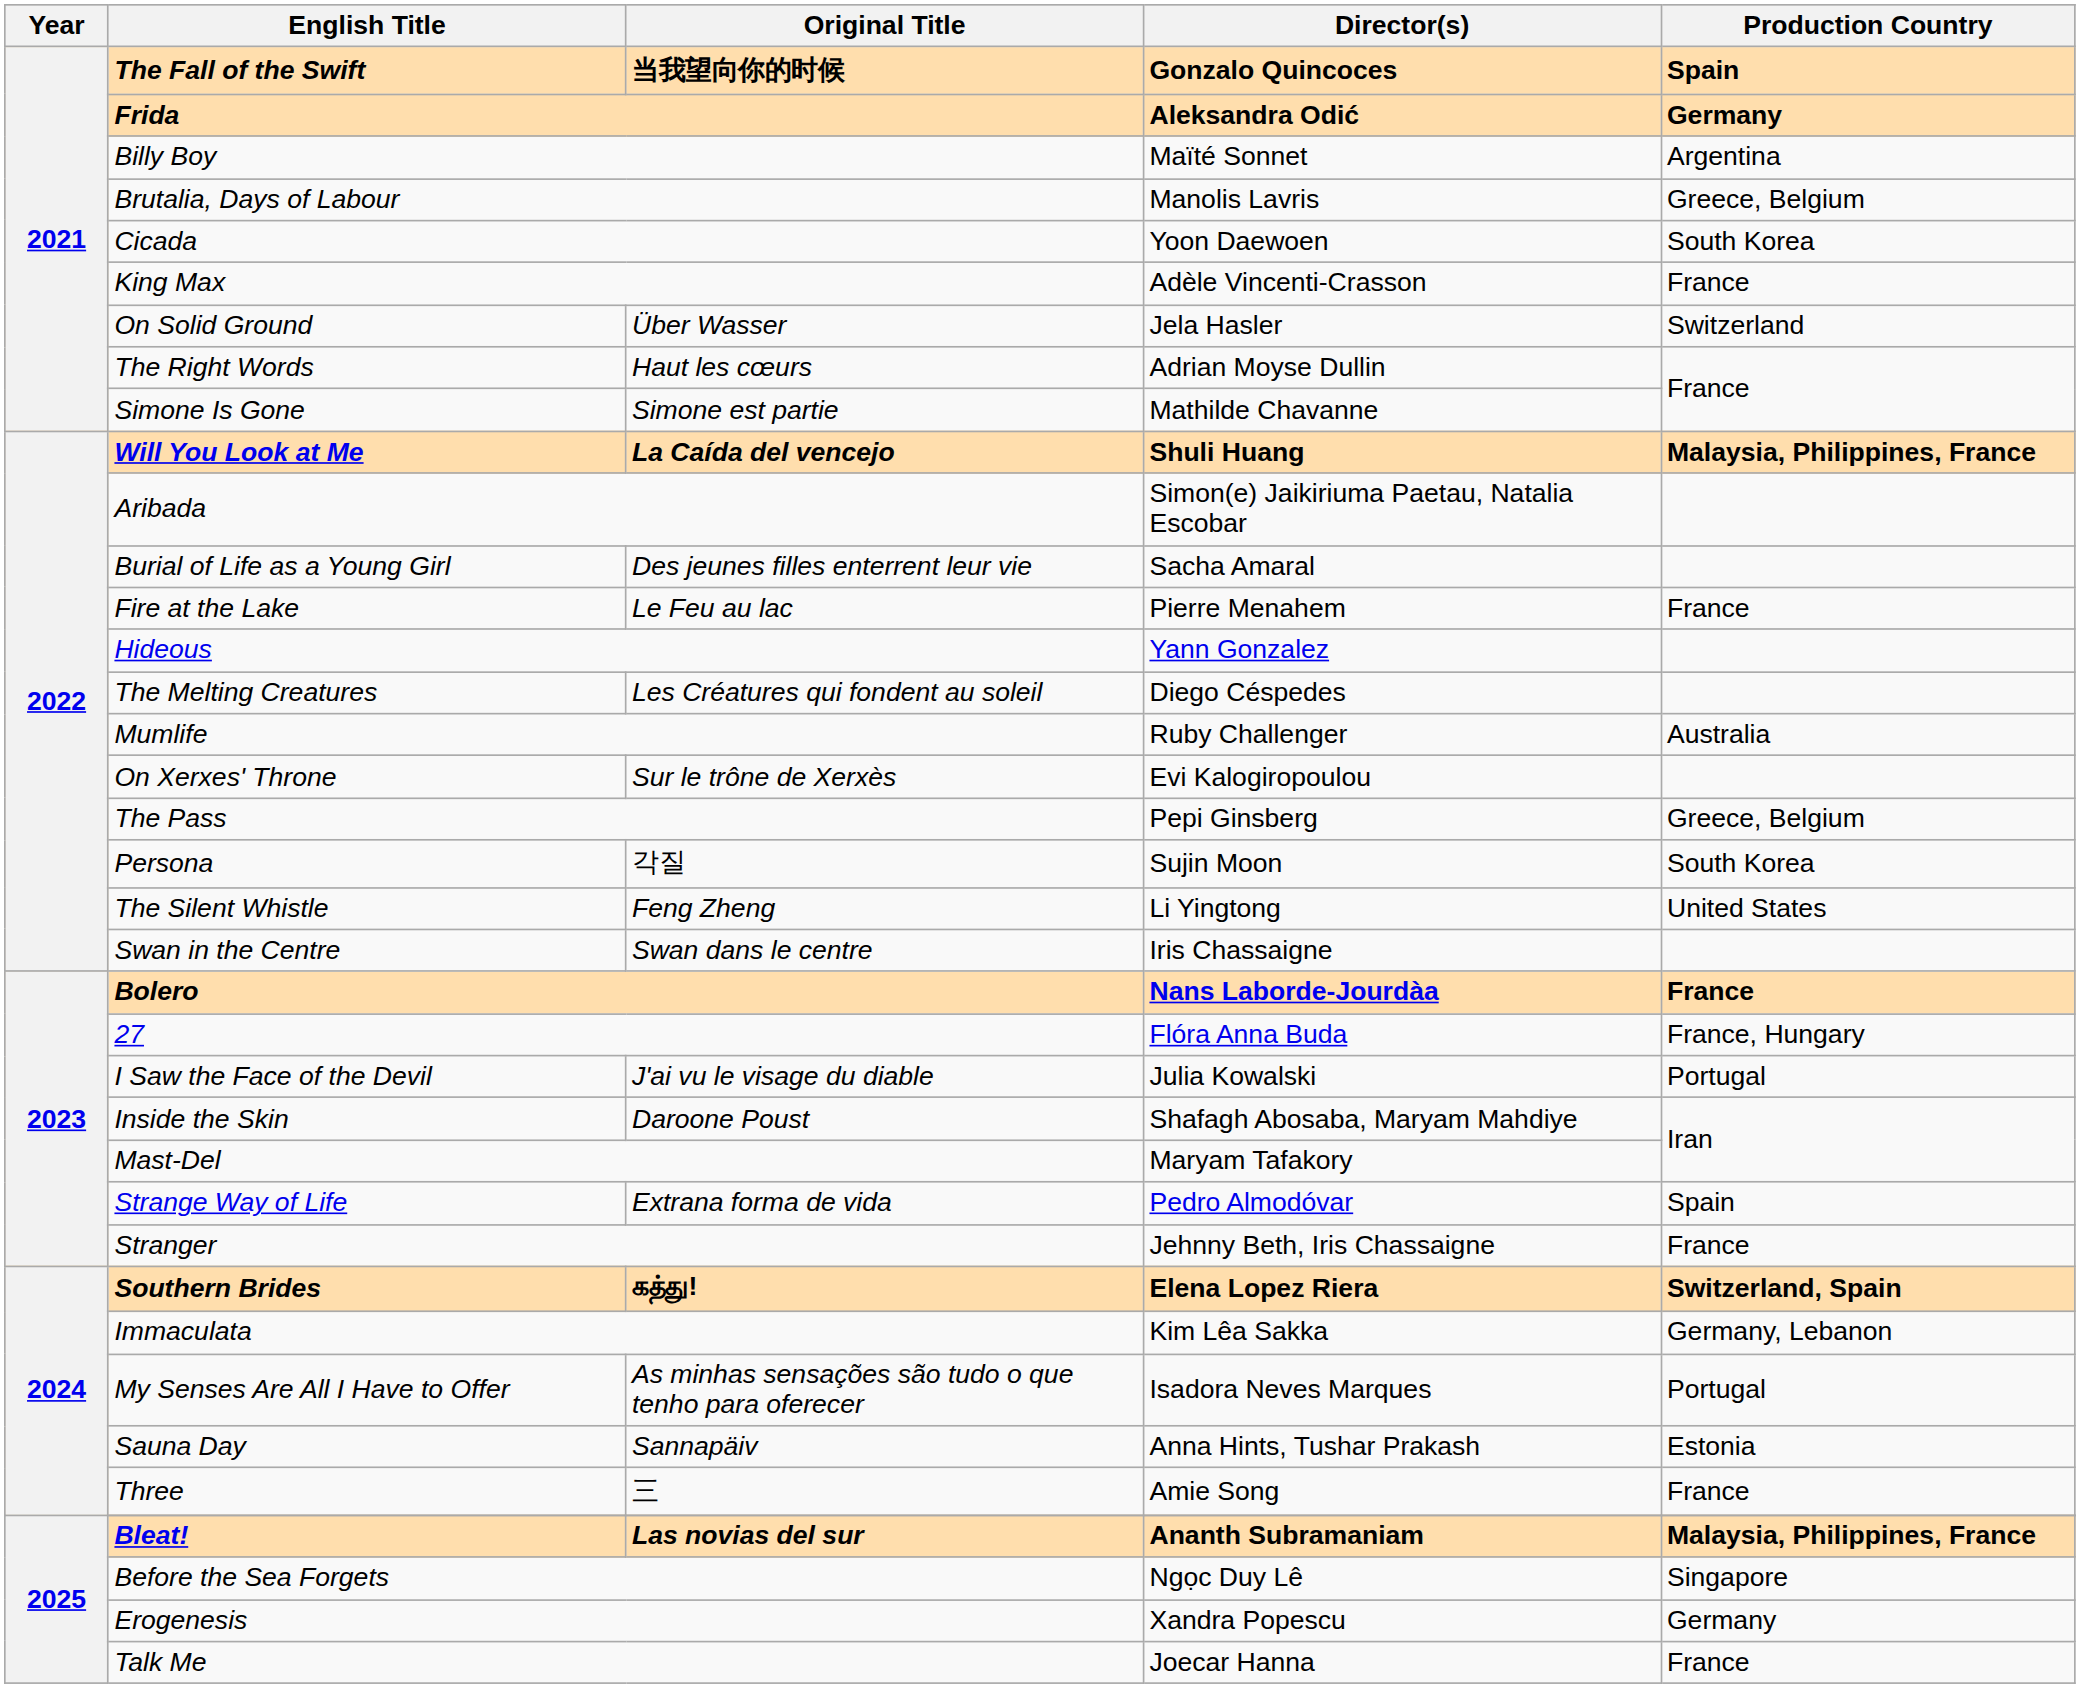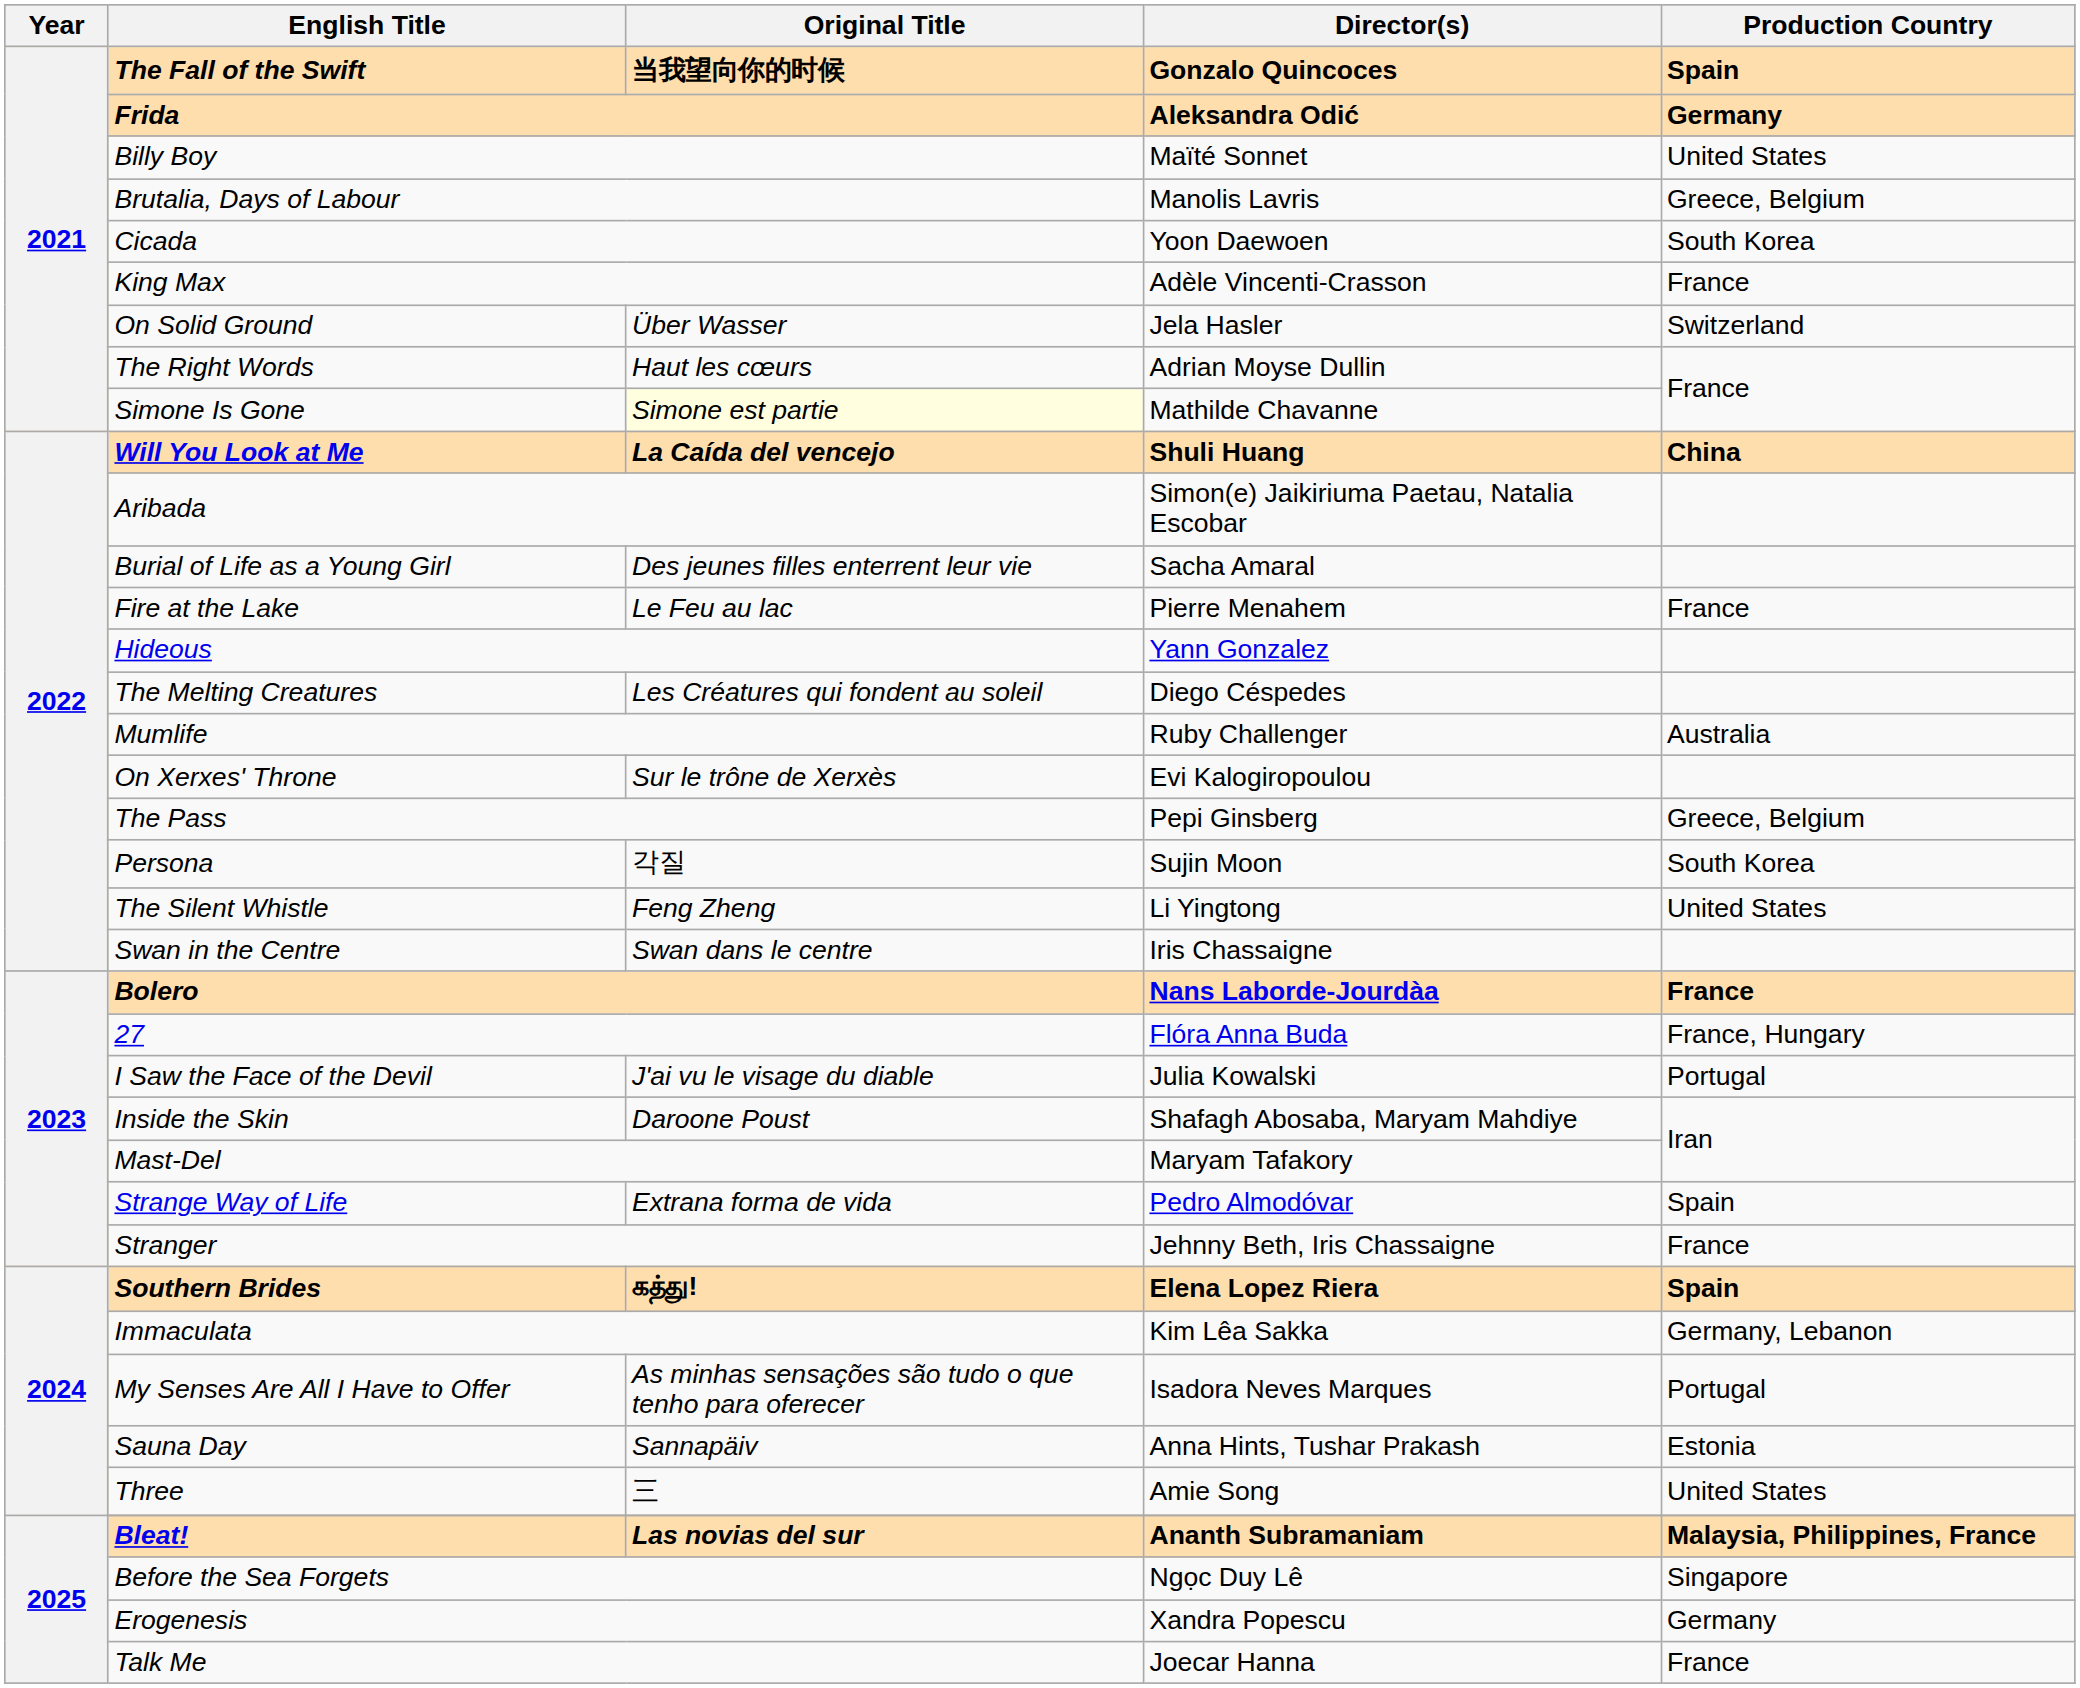Billy Boy | Production Country: Argentina -> United States
Simone Is Gone | Original Title: no background -> lightyellow background
Will You Look at Me | Production Country: Malaysia, Philippines, France -> China
Southern Brides | Production Country: Switzerland, Spain -> Spain
Three | Production Country: France -> United States
